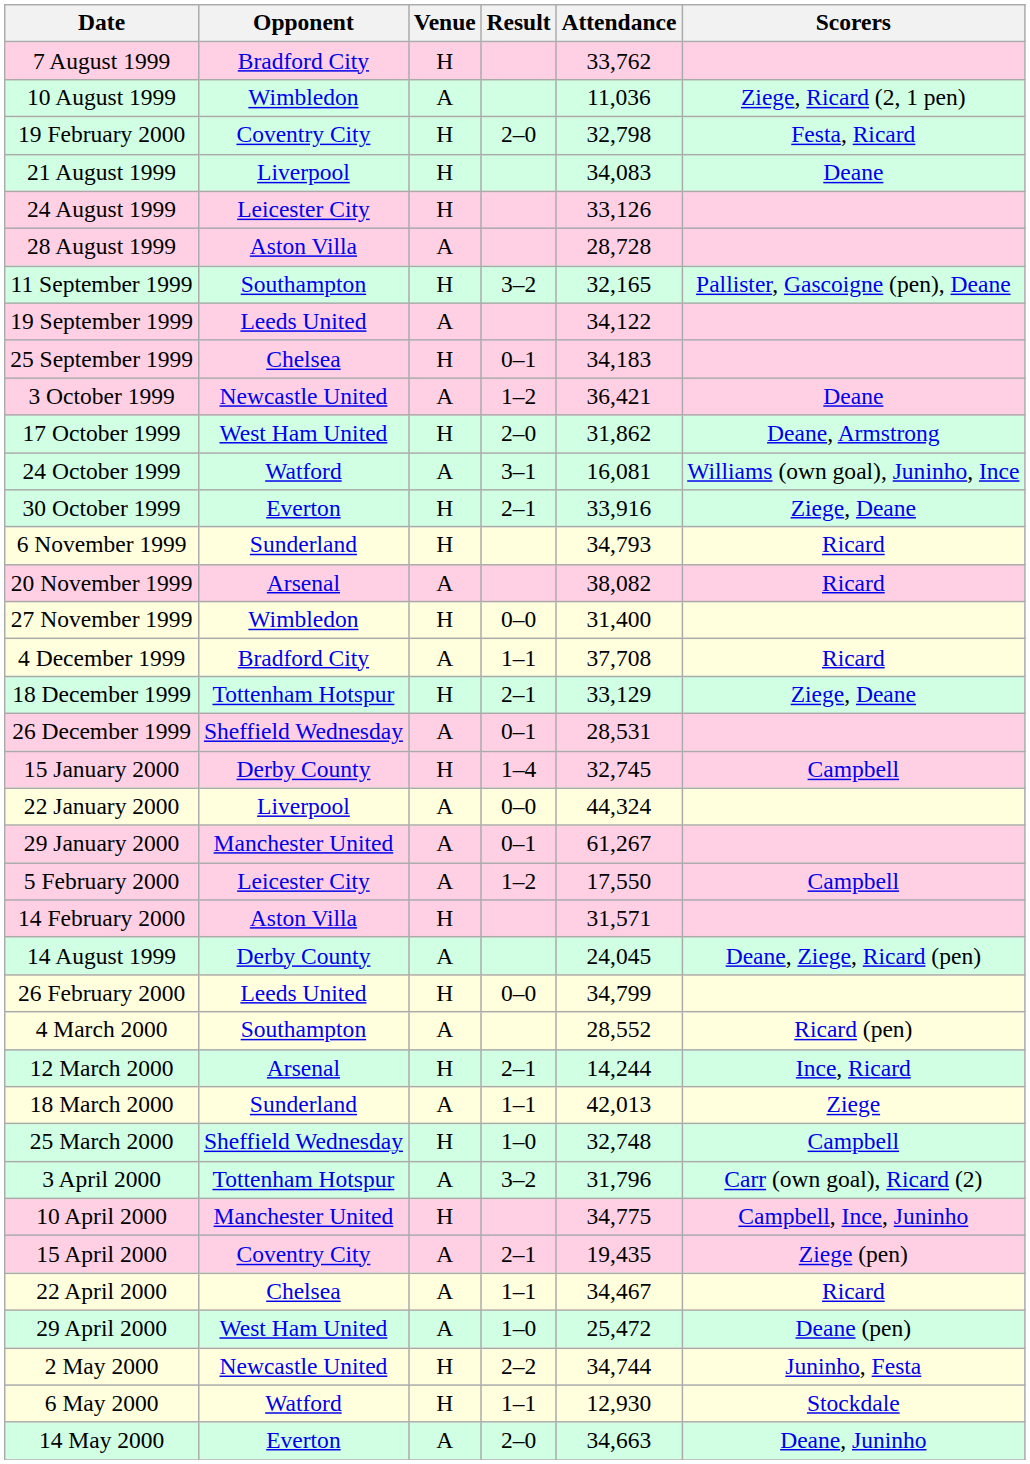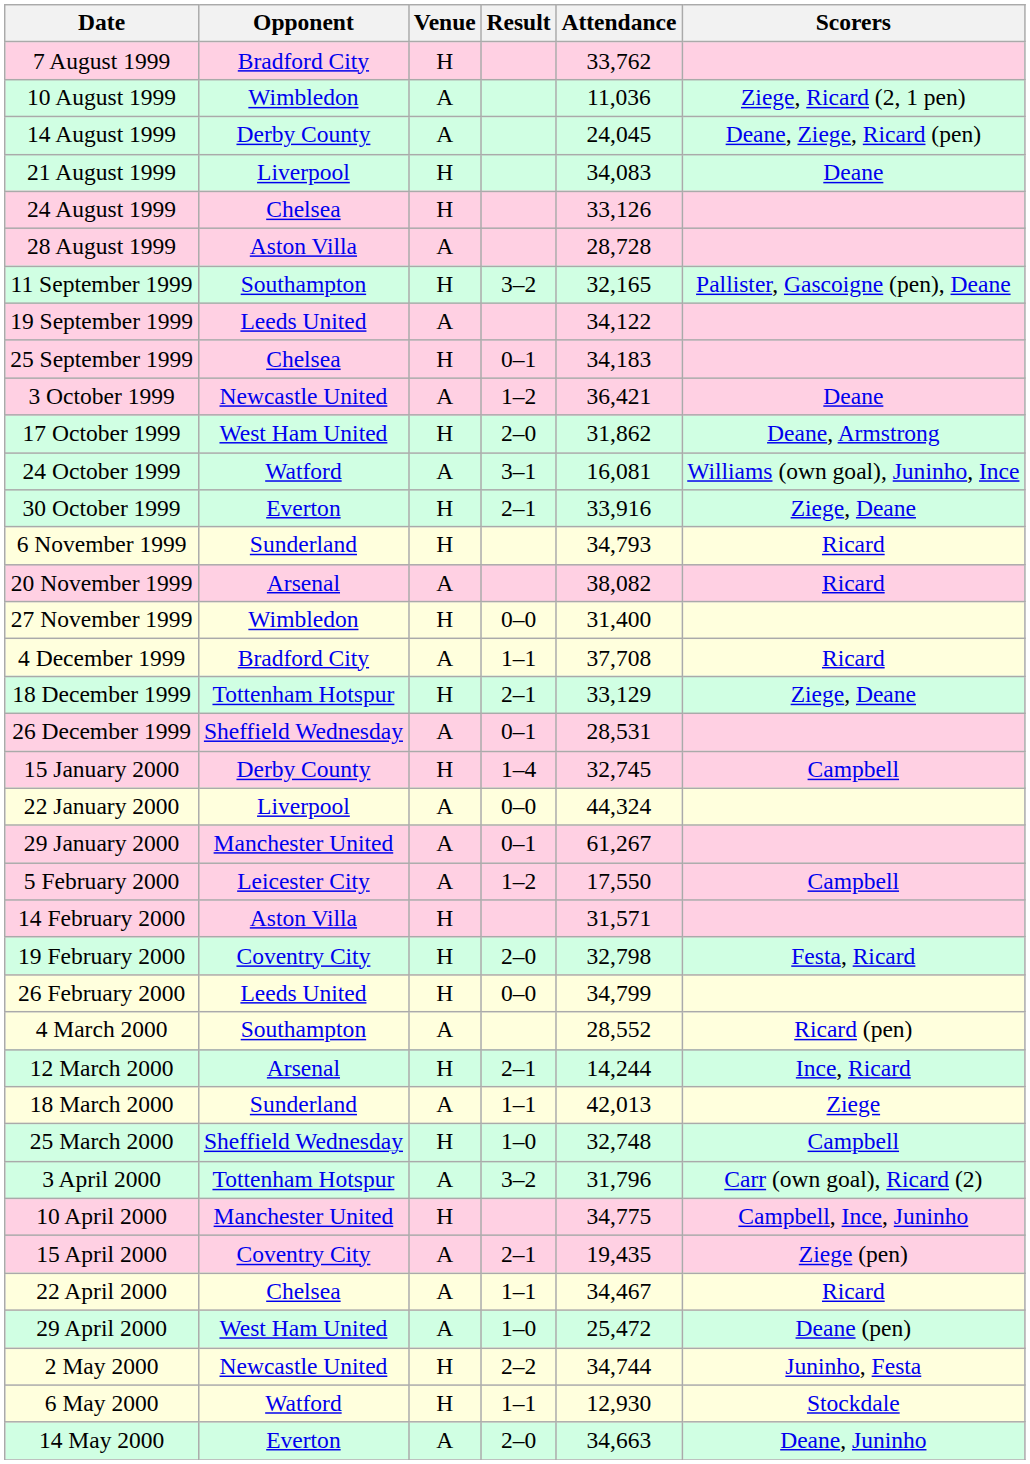rows swapped: 14 August 1999 <-> 19 February 2000
24 August 1999 | Opponent: Leicester City -> Chelsea
